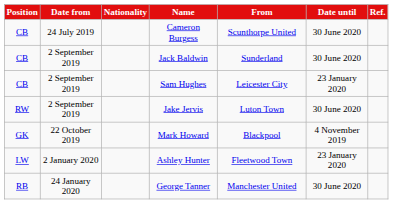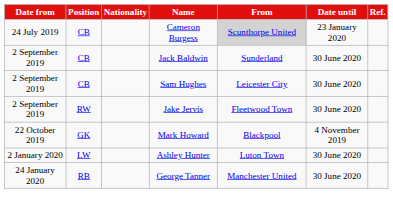columns swapped: Date from <-> Position
Cameron Burgess | From: no background -> lightgrey background
Cameron Burgess | Date until: 30 June 2020 -> 23 January 2020
Sam Hughes | Date until: 23 January 2020 -> 30 June 2020
Jake Jervis | From: Luton Town -> Fleetwood Town
Ashley Hunter | From: Fleetwood Town -> Luton Town
Ashley Hunter | Date until: 23 January 2020 -> 30 June 2020
